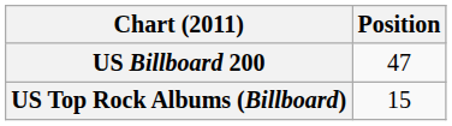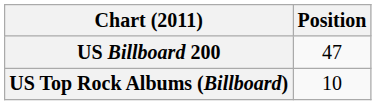US Top Rock Albums (Billboard) | Position: 15 -> 10
